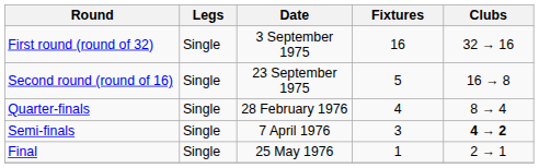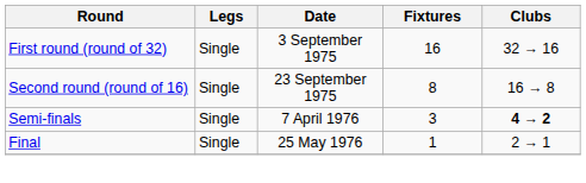Second round (round of 16) | Fixtures: 5 -> 8
- row: Quarter-finals | Single | 28 February 1976 | 4 | 8 → 4
